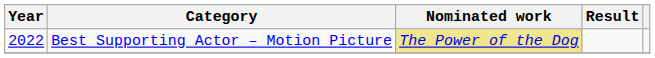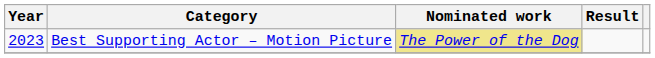Best Supporting Actor – Motion Picture | Year: 2022 -> 2023
